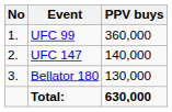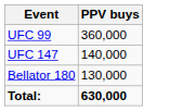- column: No | 1. | 2. | 3.
